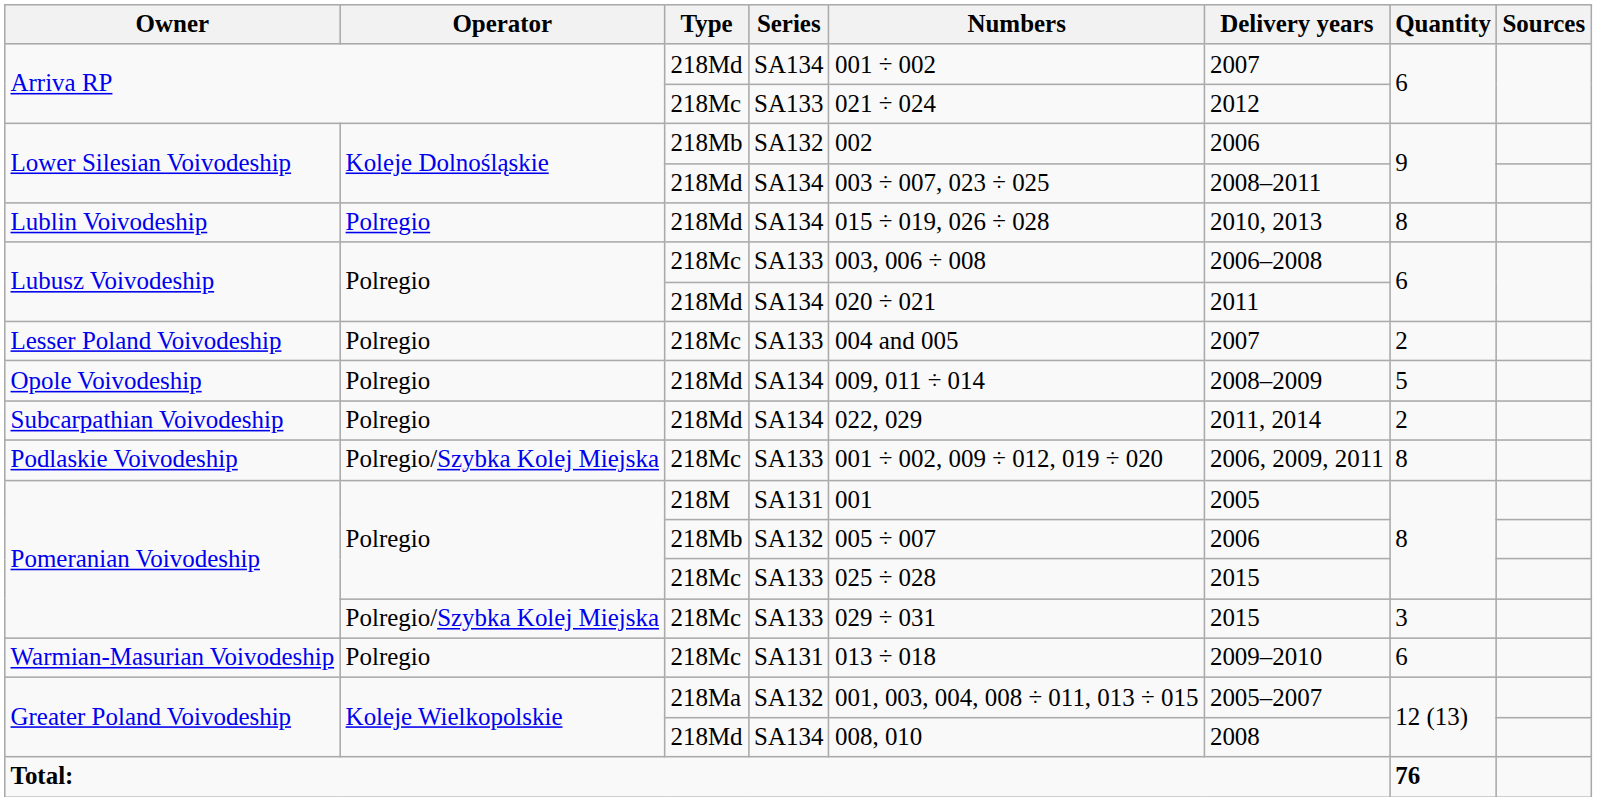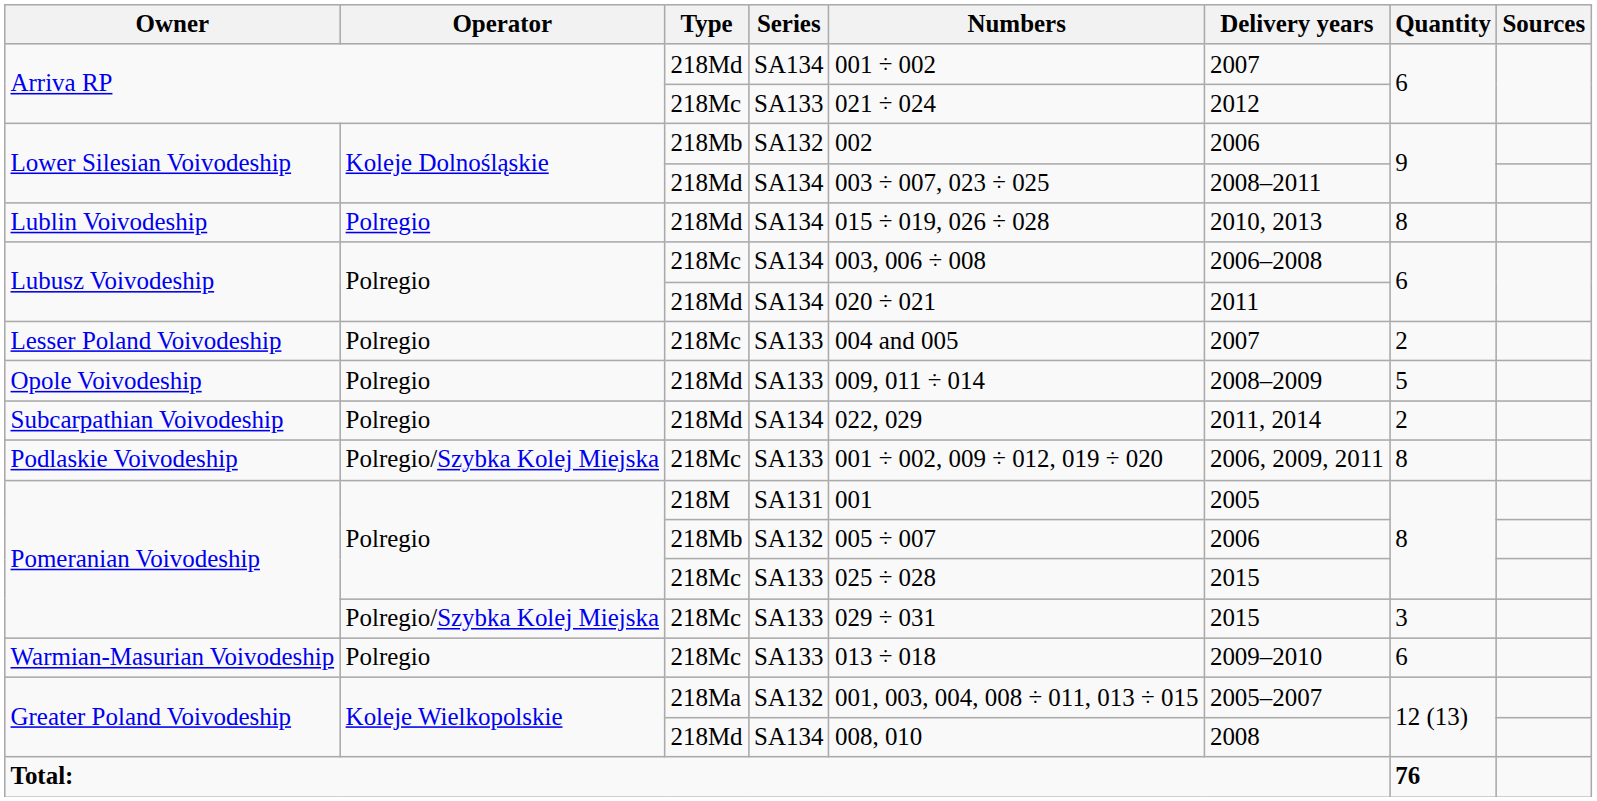Lubusz Voivodeship / 218Mc | Series: SA133 -> SA134
Opole Voivodeship | Series: SA134 -> SA133
Warmian-Masurian Voivodeship | Series: SA131 -> SA133
